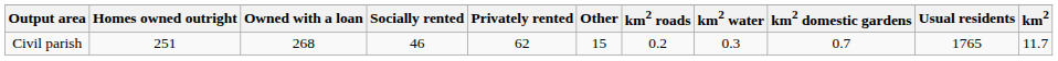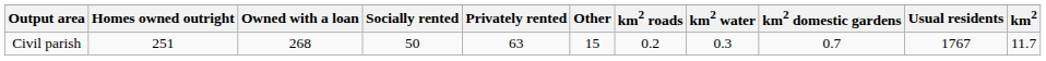Civil parish | Socially rented: 46 -> 50
Civil parish | Privately rented: 62 -> 63
Civil parish | Usual residents: 1765 -> 1767
